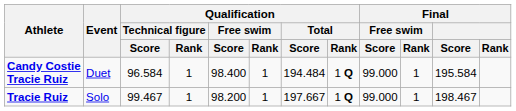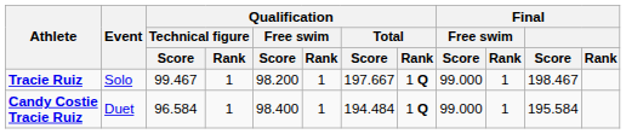rows swapped: Tracie Ruiz <-> Candy Costie Tracie Ruiz
